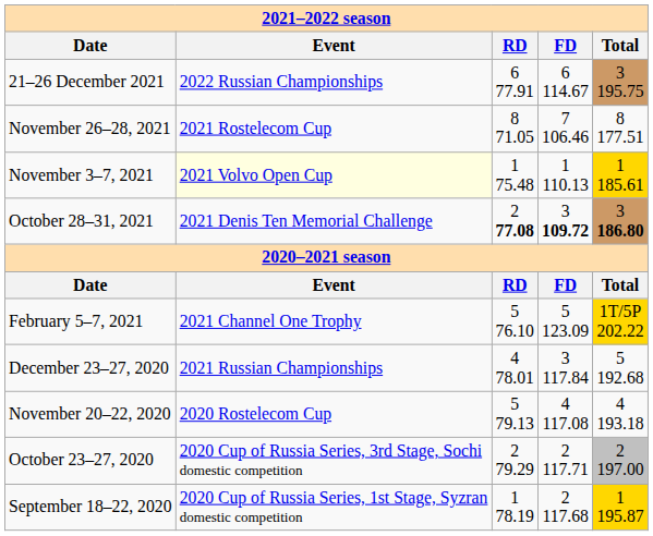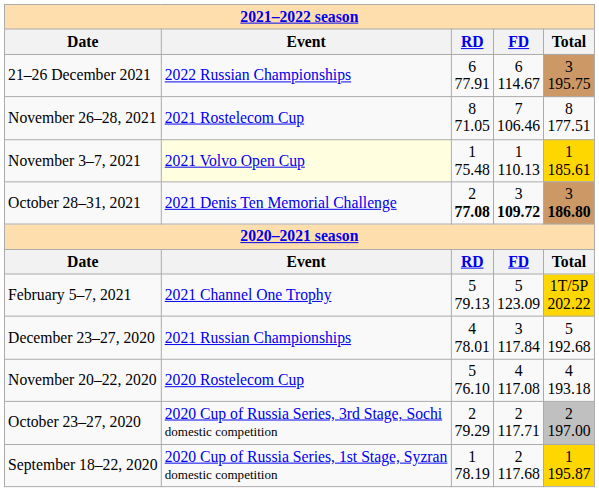February 5–7, 2021 | column 3: 5 76.10 -> 5 79.13
November 20–22, 2020 | column 3: 5 79.13 -> 5 76.10
